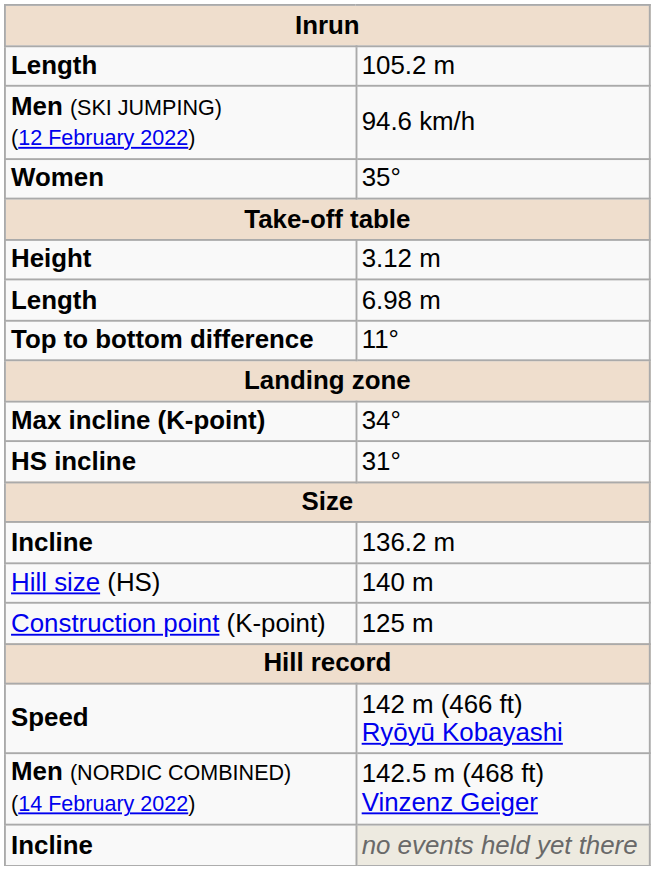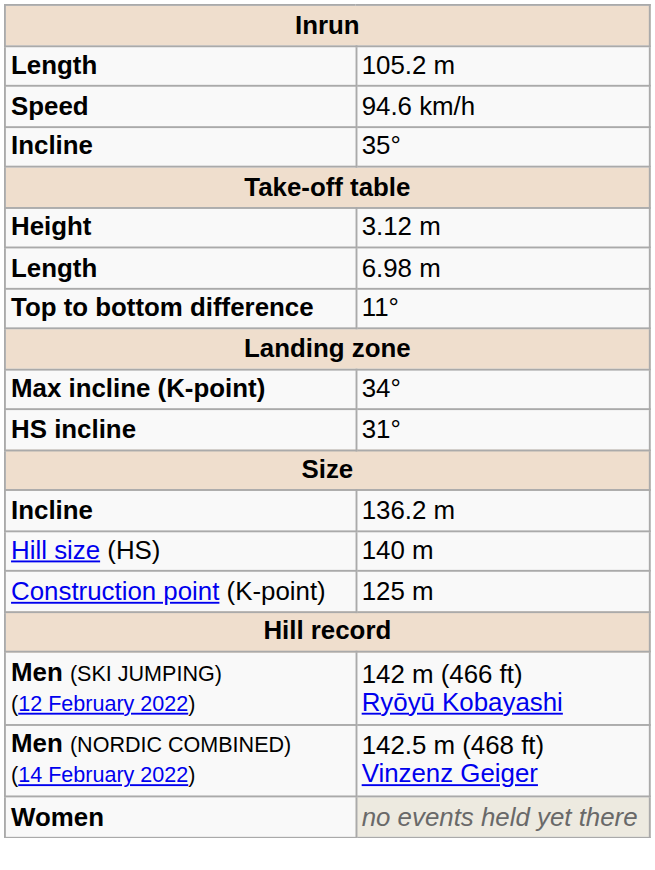94.6 km/h | column 1: Men (SKI JUMPING) (12 February 2022) -> Speed
35° | column 1: Women -> Incline
142 m (466 ft) Ryōyū Kobayashi | column 1: Speed -> Men (SKI JUMPING) (12 February 2022)
no events held yet there | column 1: Incline -> Women
